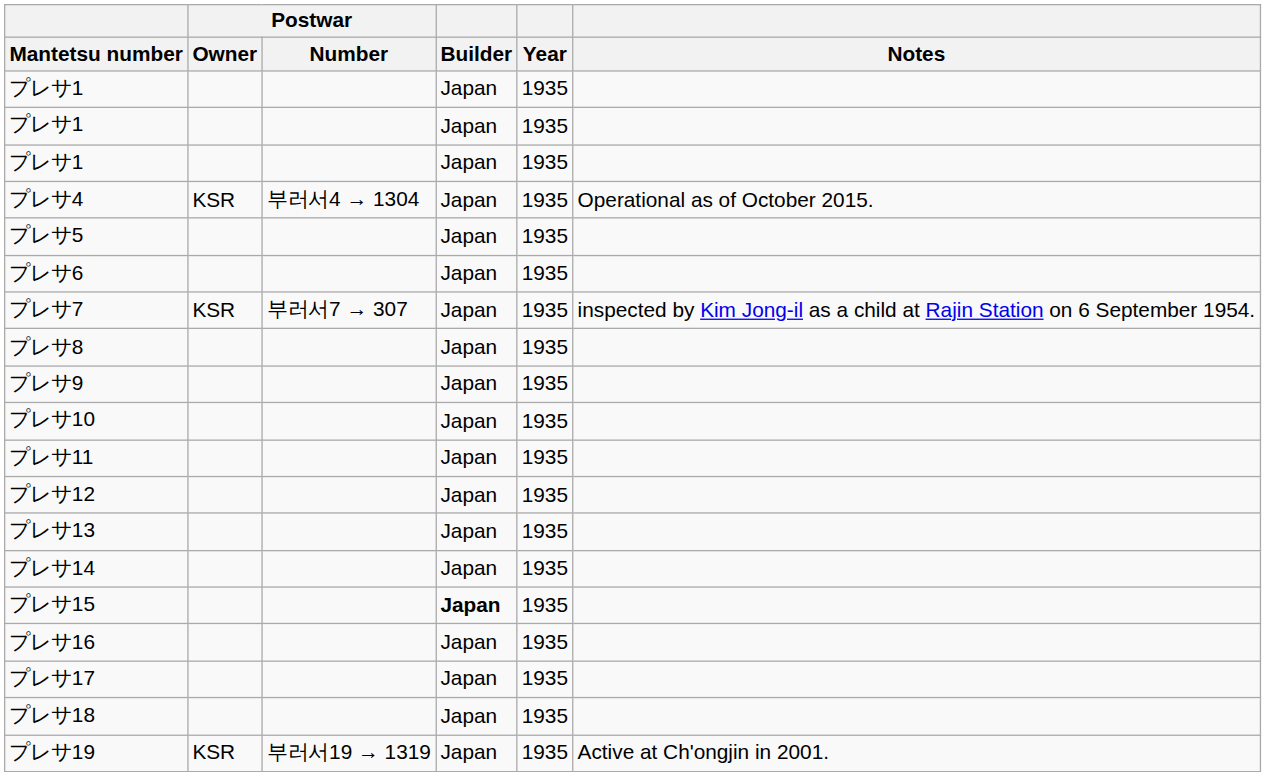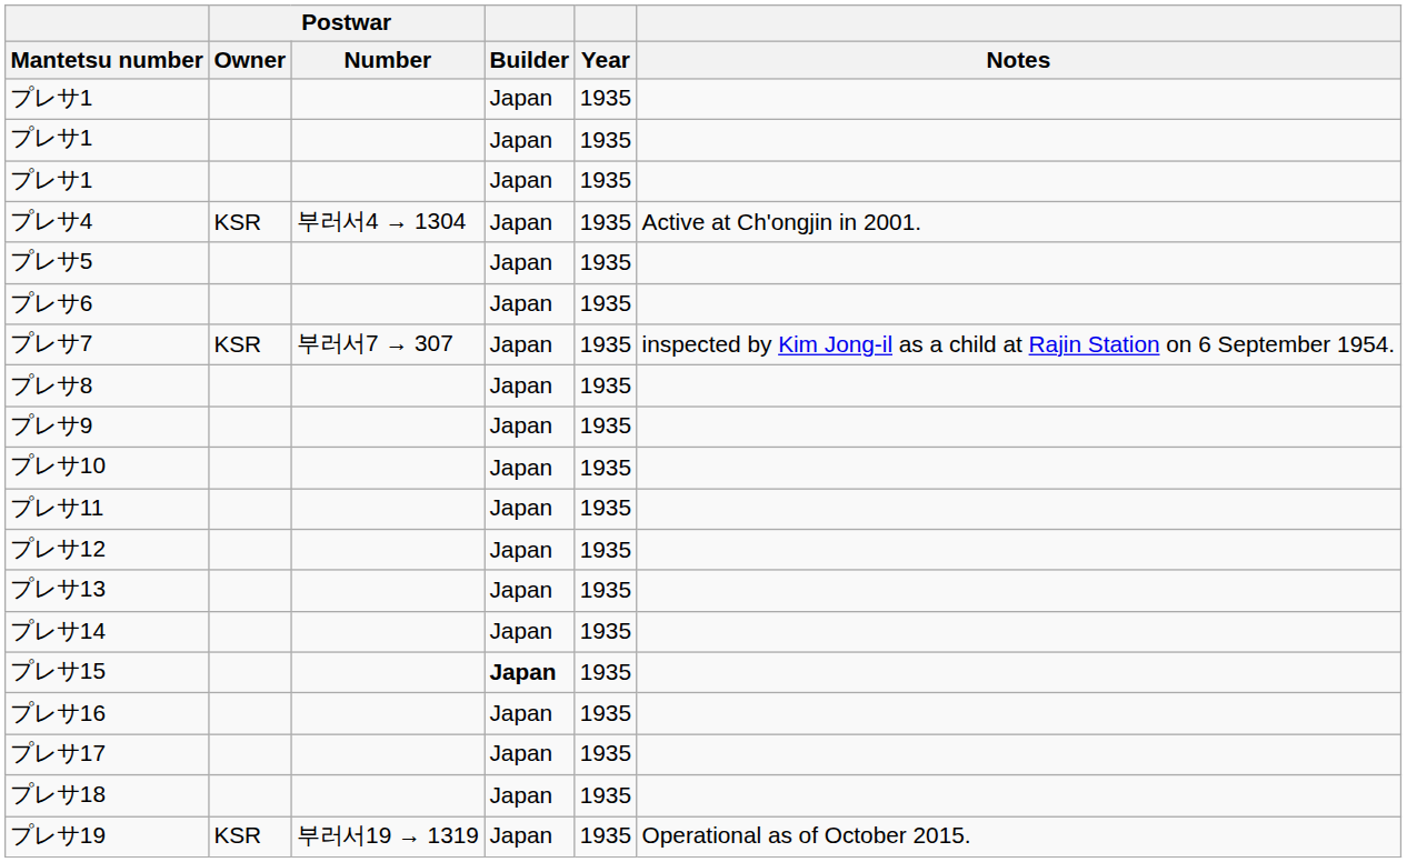プレサ4 | Notes: Operational as of October 2015. -> Active at Ch'ongjin in 2001.
プレサ19 | Notes: Active at Ch'ongjin in 2001. -> Operational as of October 2015.
